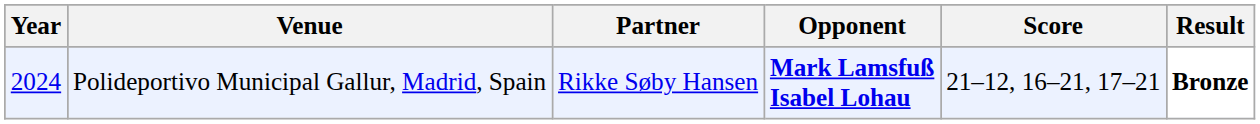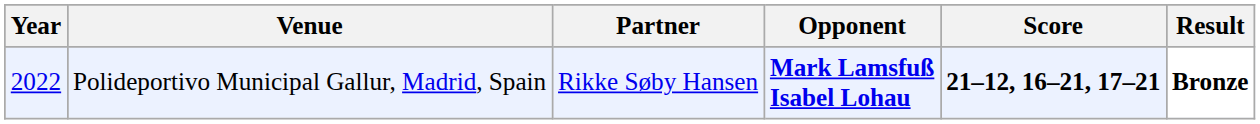Polideportivo Municipal Gallur, Madrid, Spain | Year: 2024 -> 2022
Polideportivo Municipal Gallur, Madrid, Spain | Score: normal -> bold
